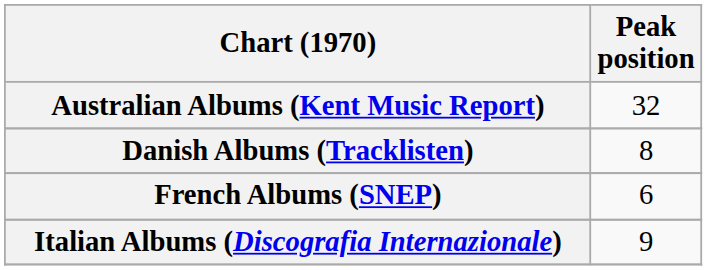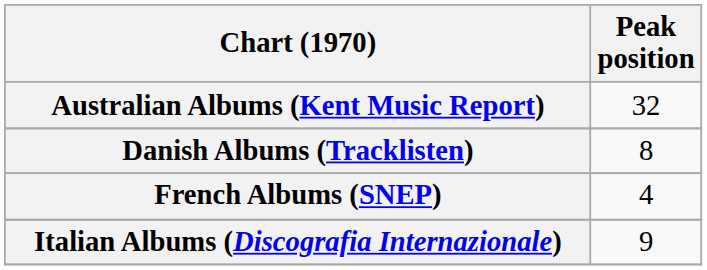French Albums (SNEP) | Peak position: 6 -> 4
